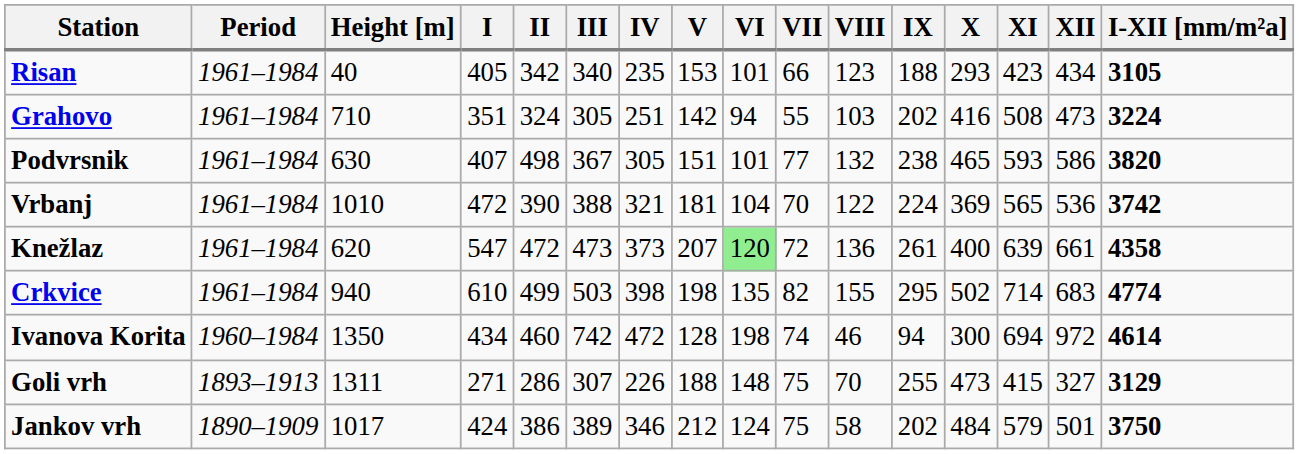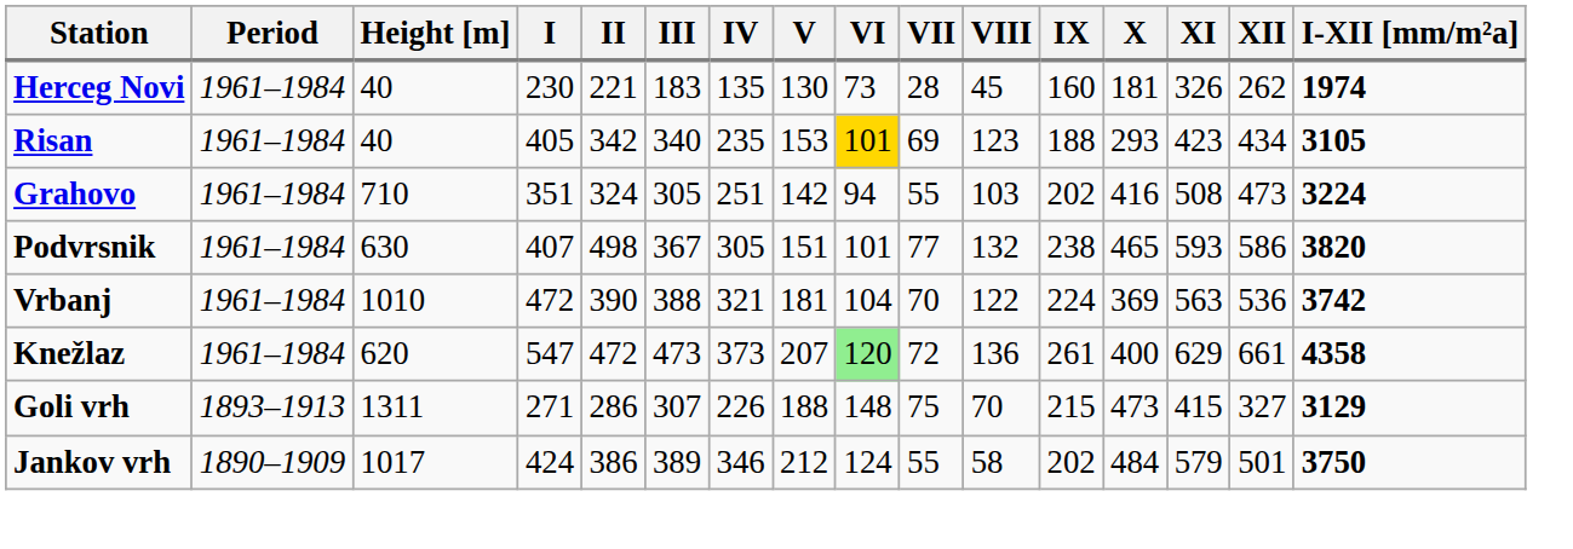+ row: Herceg Novi | 1961–1984 | 40 | 230 | 221 | 183 | 135 | 130 | 73 | 28 | 45 | 160 | 181 | 326 | 262 | 1974
Risan | VI: no background -> gold background
Risan | VII: 66 -> 69
Vrbanj | XI: 565 -> 563
Knežlaz | XI: 639 -> 629
- row: Crkvice | 1961–1984 | 940 | 610 | 499 | 503 | 398 | 198 | 135 | 82 | 155 | 295 | 502 | 714 | 683 | 4774
- row: Ivanova Korita | 1960–1984 | 1350 | 434 | 460 | 742 | 472 | 128 | 198 | 74 | 46 | 94 | 300 | 694 | 972 | 4614
Goli vrh | IX: 255 -> 215
Jankov vrh | VII: 75 -> 55
